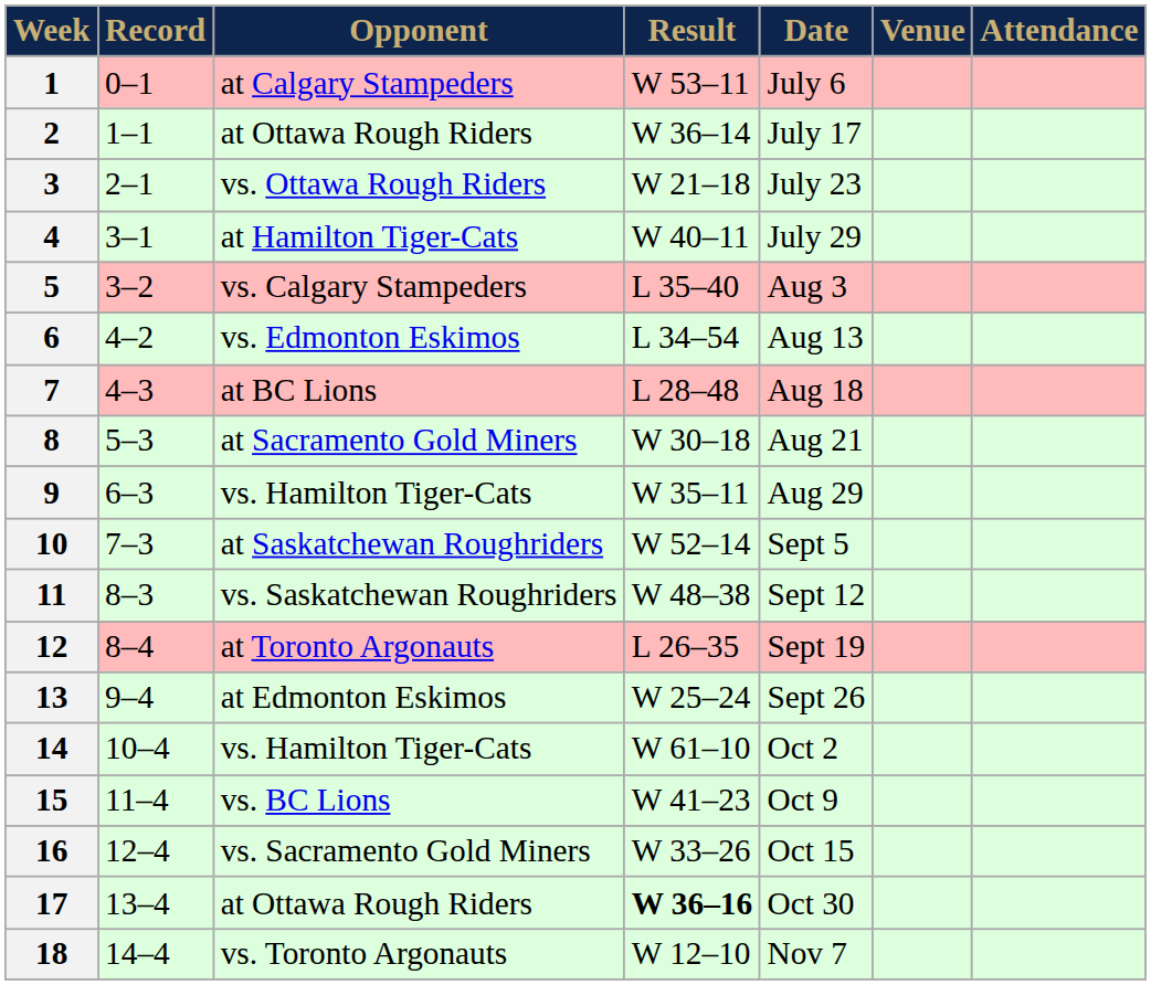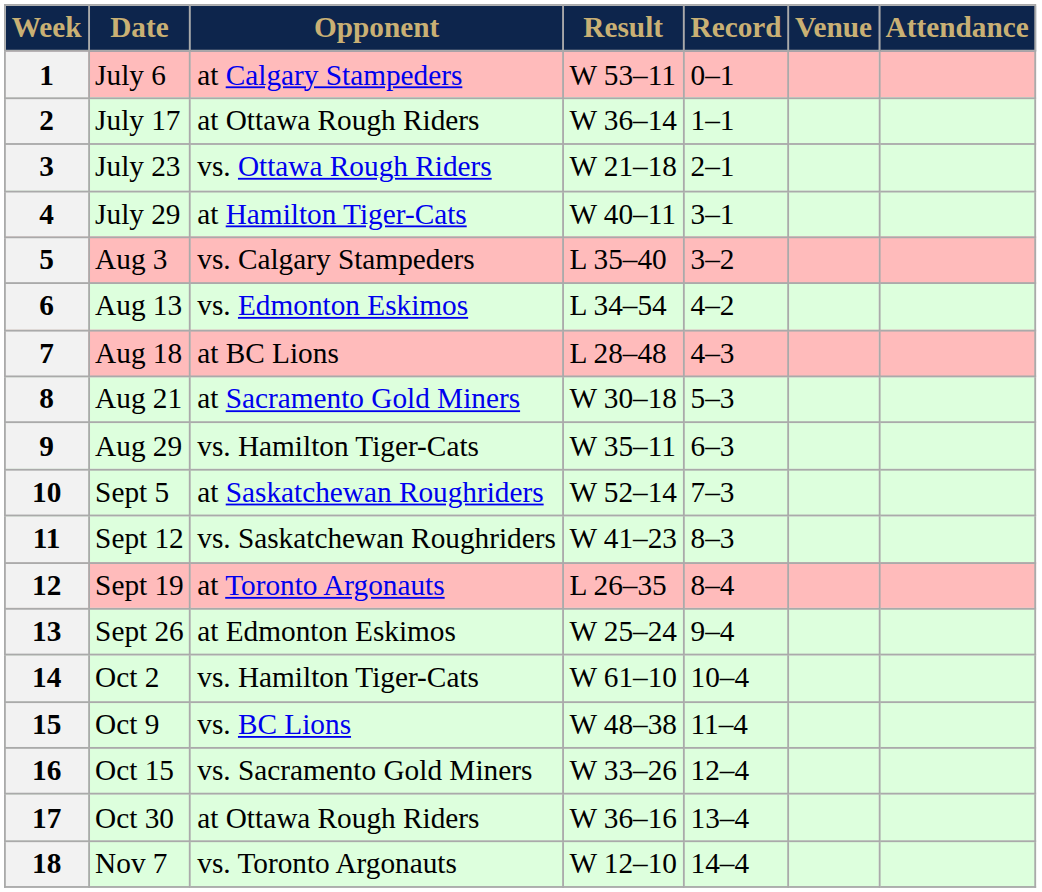columns swapped: Date <-> Record
11 | Result: W 48–38 -> W 41–23
15 | Result: W 41–23 -> W 48–38
17 | Result: bold -> normal
